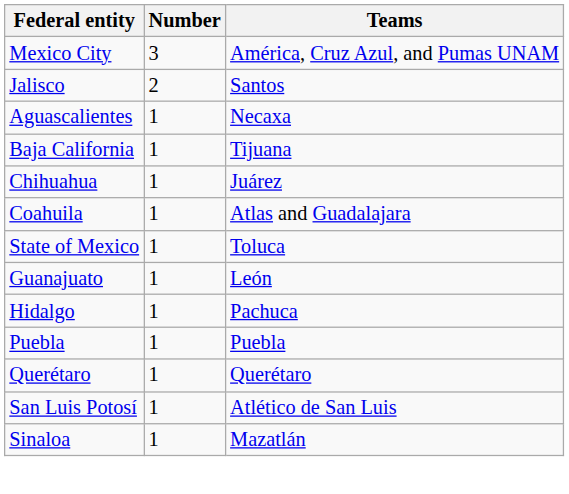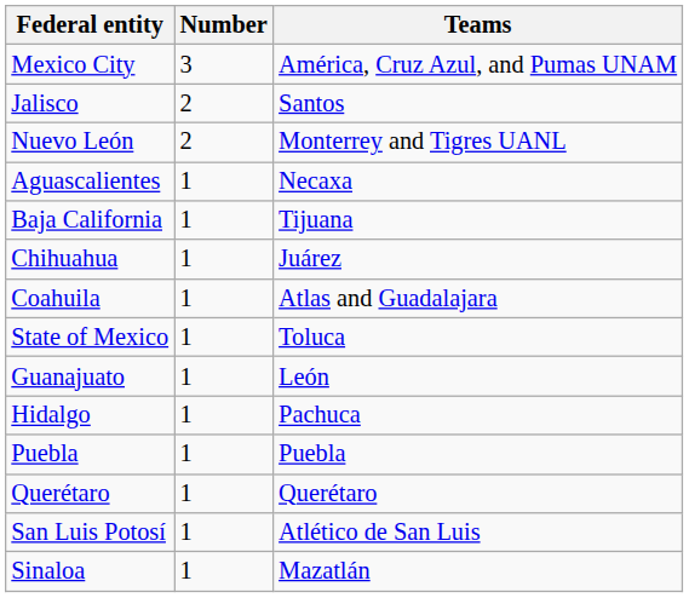+ row: Nuevo León | 2 | Monterrey and Tigres UANL
